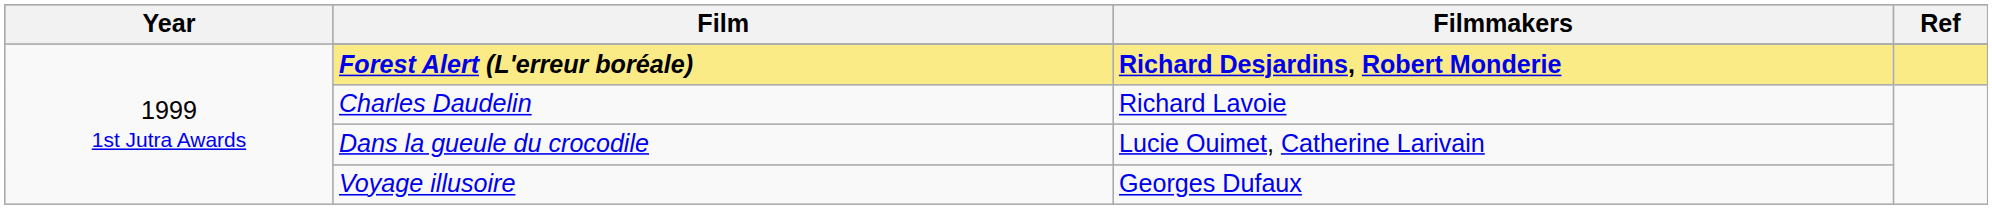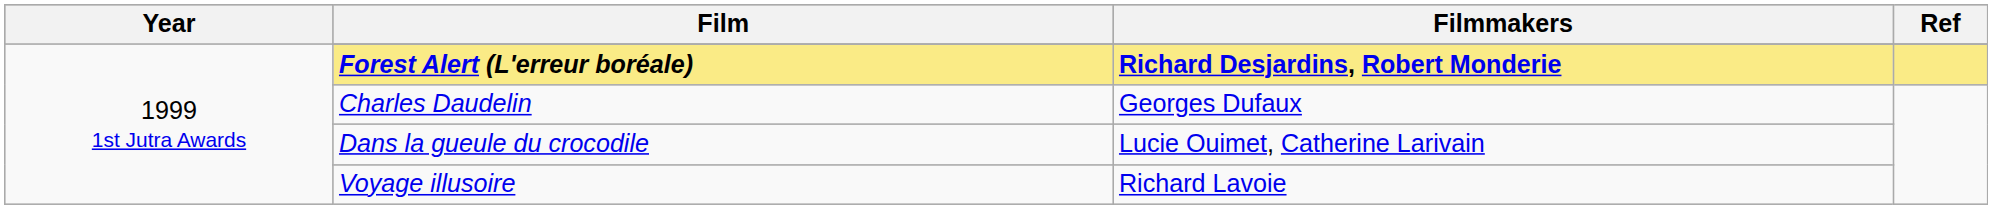Charles Daudelin | Filmmakers: Richard Lavoie -> Georges Dufaux
Voyage illusoire | Filmmakers: Georges Dufaux -> Richard Lavoie
